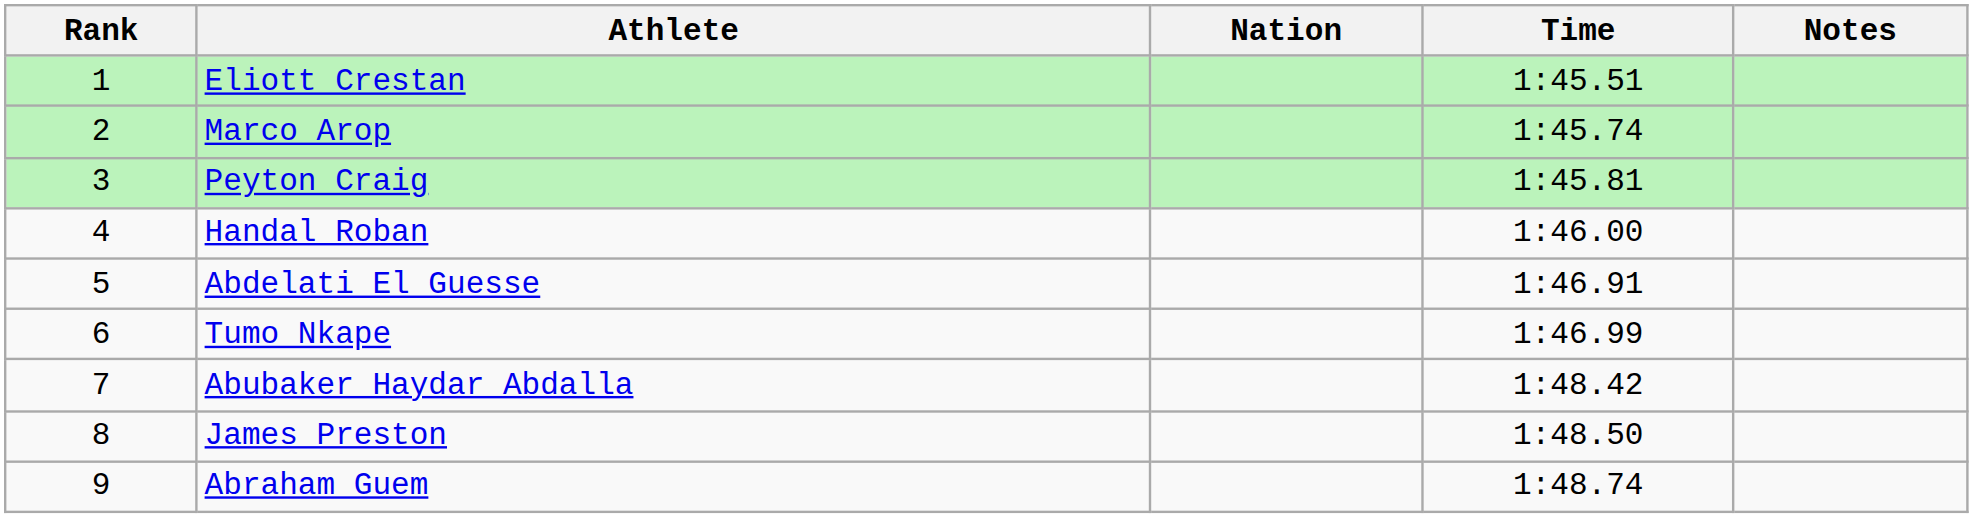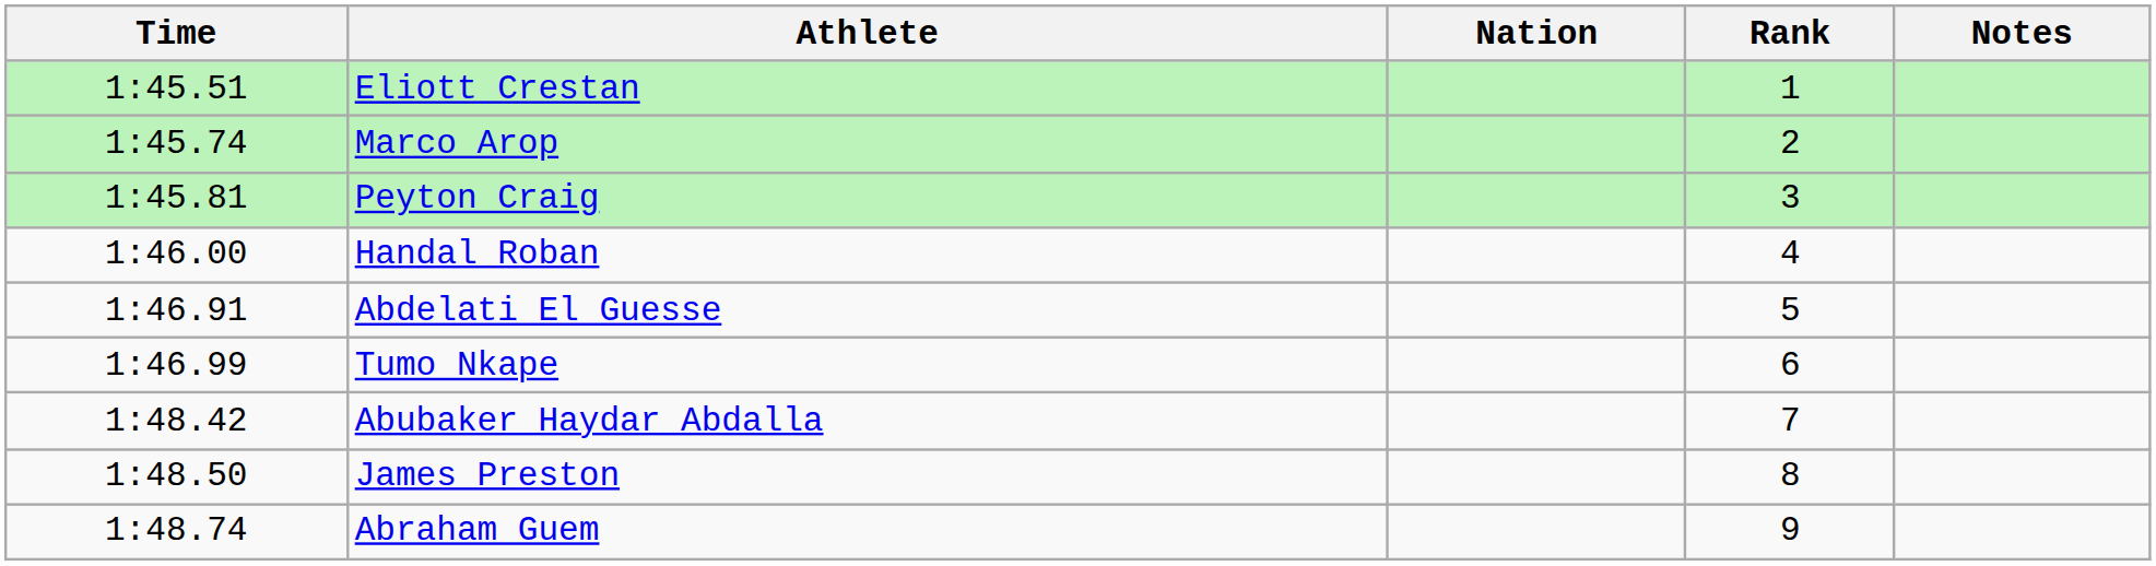columns swapped: Rank <-> Time
